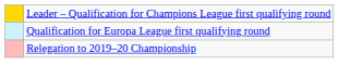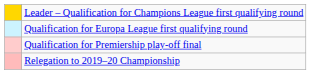+ row: Qualification for Premiership play-off final
